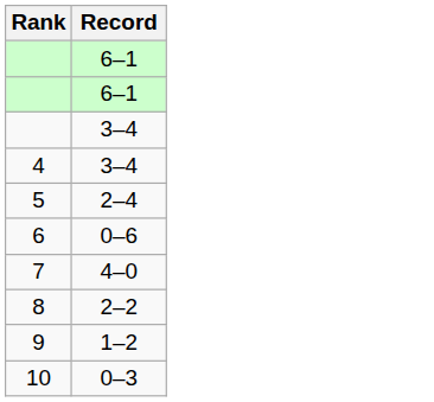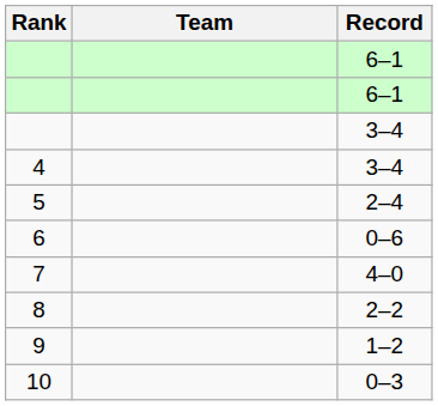+ column: Team
